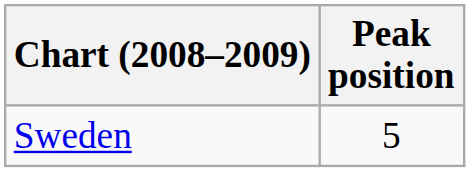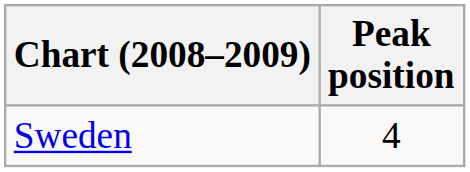Sweden | Peak position: 5 -> 4
